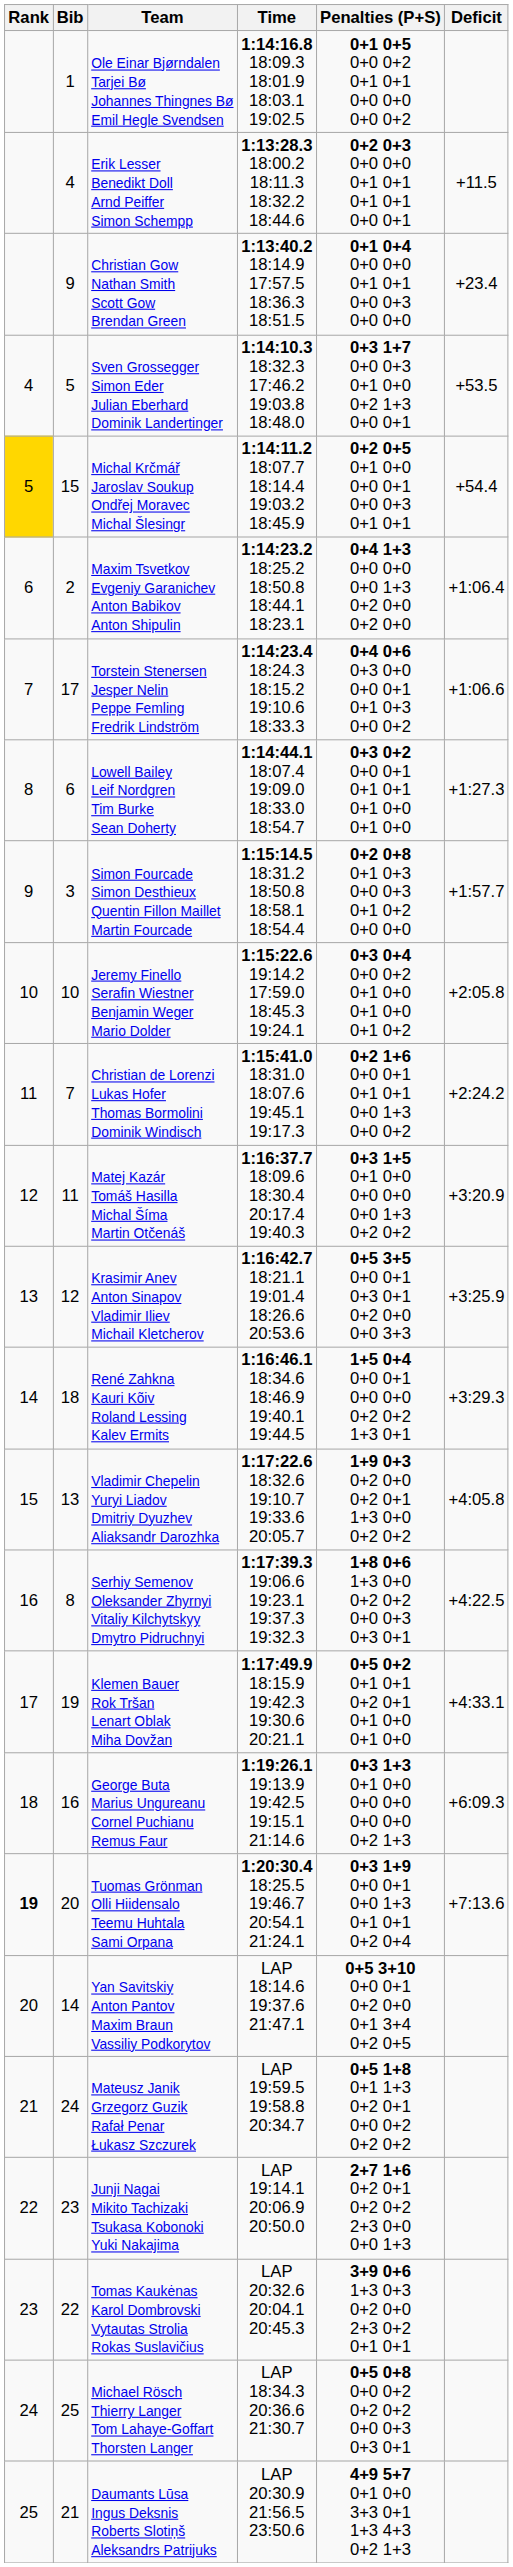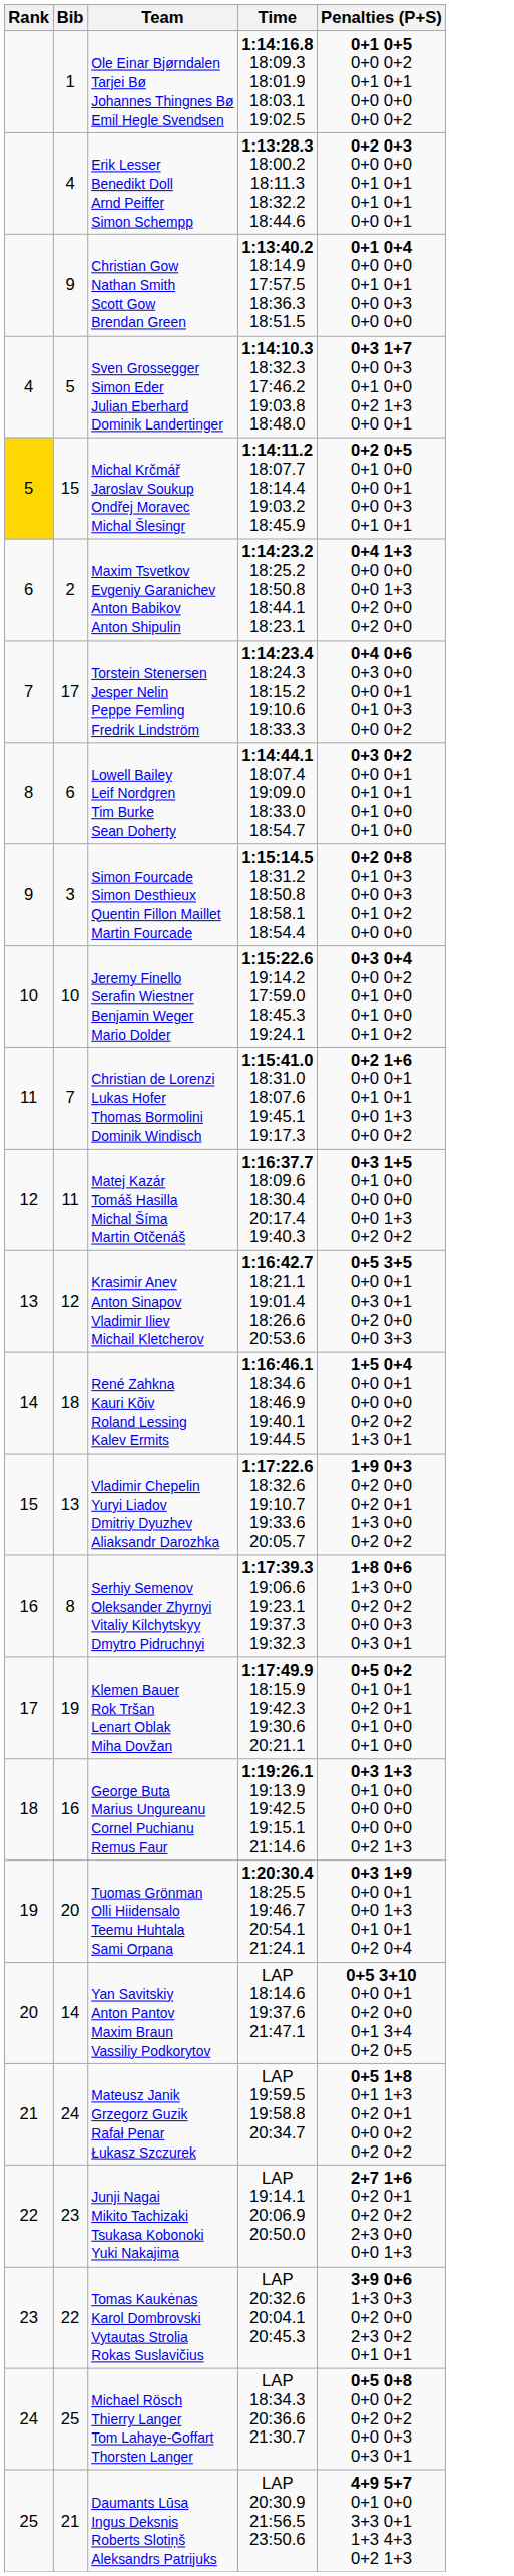- column: Deficit | +11.5 | +23.4 | +53.5 | +54.4 | +1:06.4 | +1:06.6 | +1:27.3 | +1:57.7 | +2:05.8 | +2:24.2 | +3:20.9 | +3:25.9 | +3:29.3 | +4:05.8 | +4:22.5 | +4:33.1 | +6:09.3 | +7:13.6
Tuomas Grönman Olli Hiidensalo Teemu Huhtala Sami Orpana | Rank: bold -> normal
